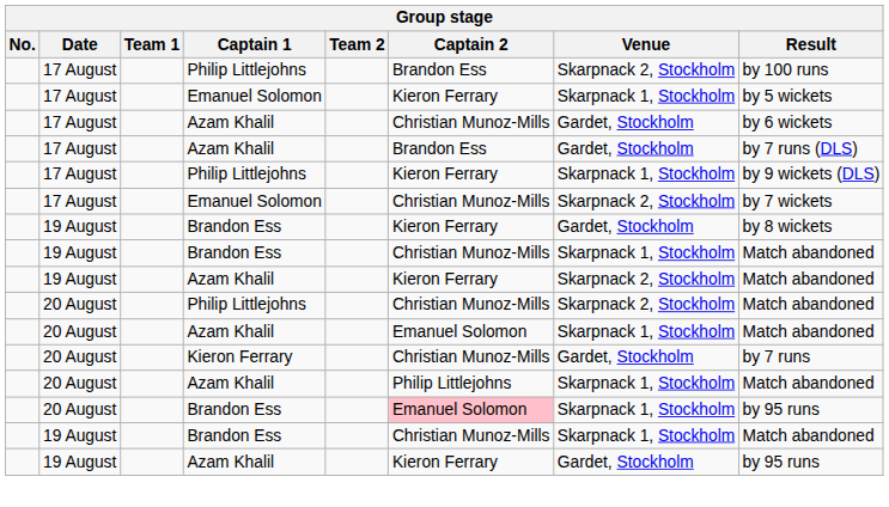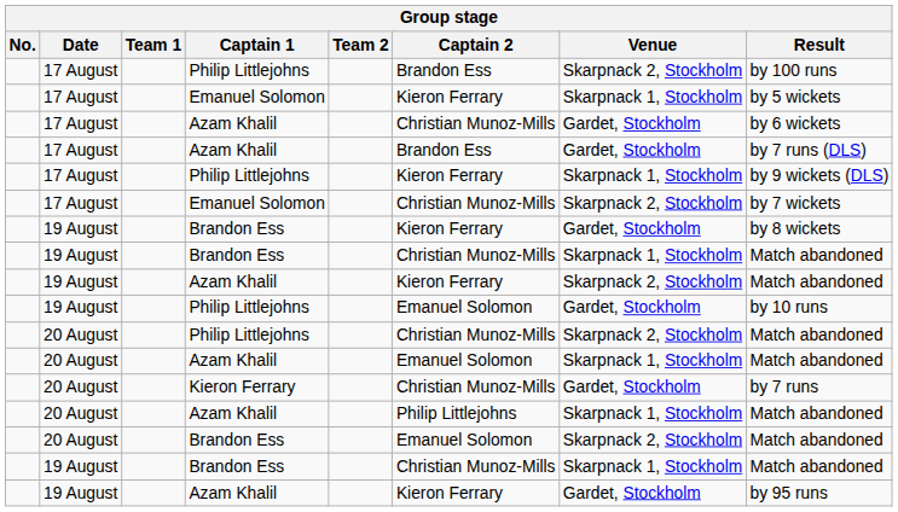+ row: 19 August | Philip Littlejohns | Emanuel Solomon | Gardet, Stockholm | by 10 runs
20 August / Brandon Ess | Captain 2: pink background -> no background
20 August / Brandon Ess | Venue: Skarpnack 1, Stockholm -> Skarpnack 2, Stockholm
20 August / Brandon Ess | Result: by 95 runs -> Match abandoned
